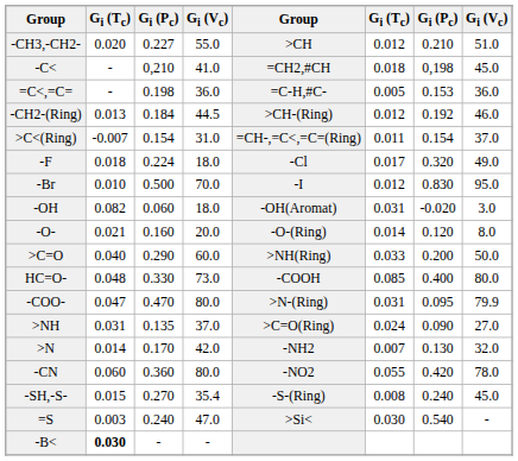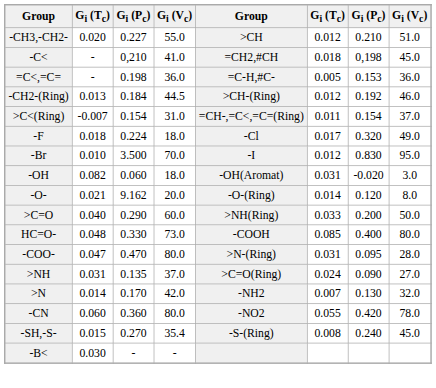-Br | column 3: 0.500 -> 3.500
-O- | column 3: 0.160 -> 9.162
-COO- | column 8: 79.9 -> 28.0
- row: =S | 0.003 | 0.240 | 47.0 | >Si< | 0.030 | 0.540 | -
-B< | column 2: bold -> normal
